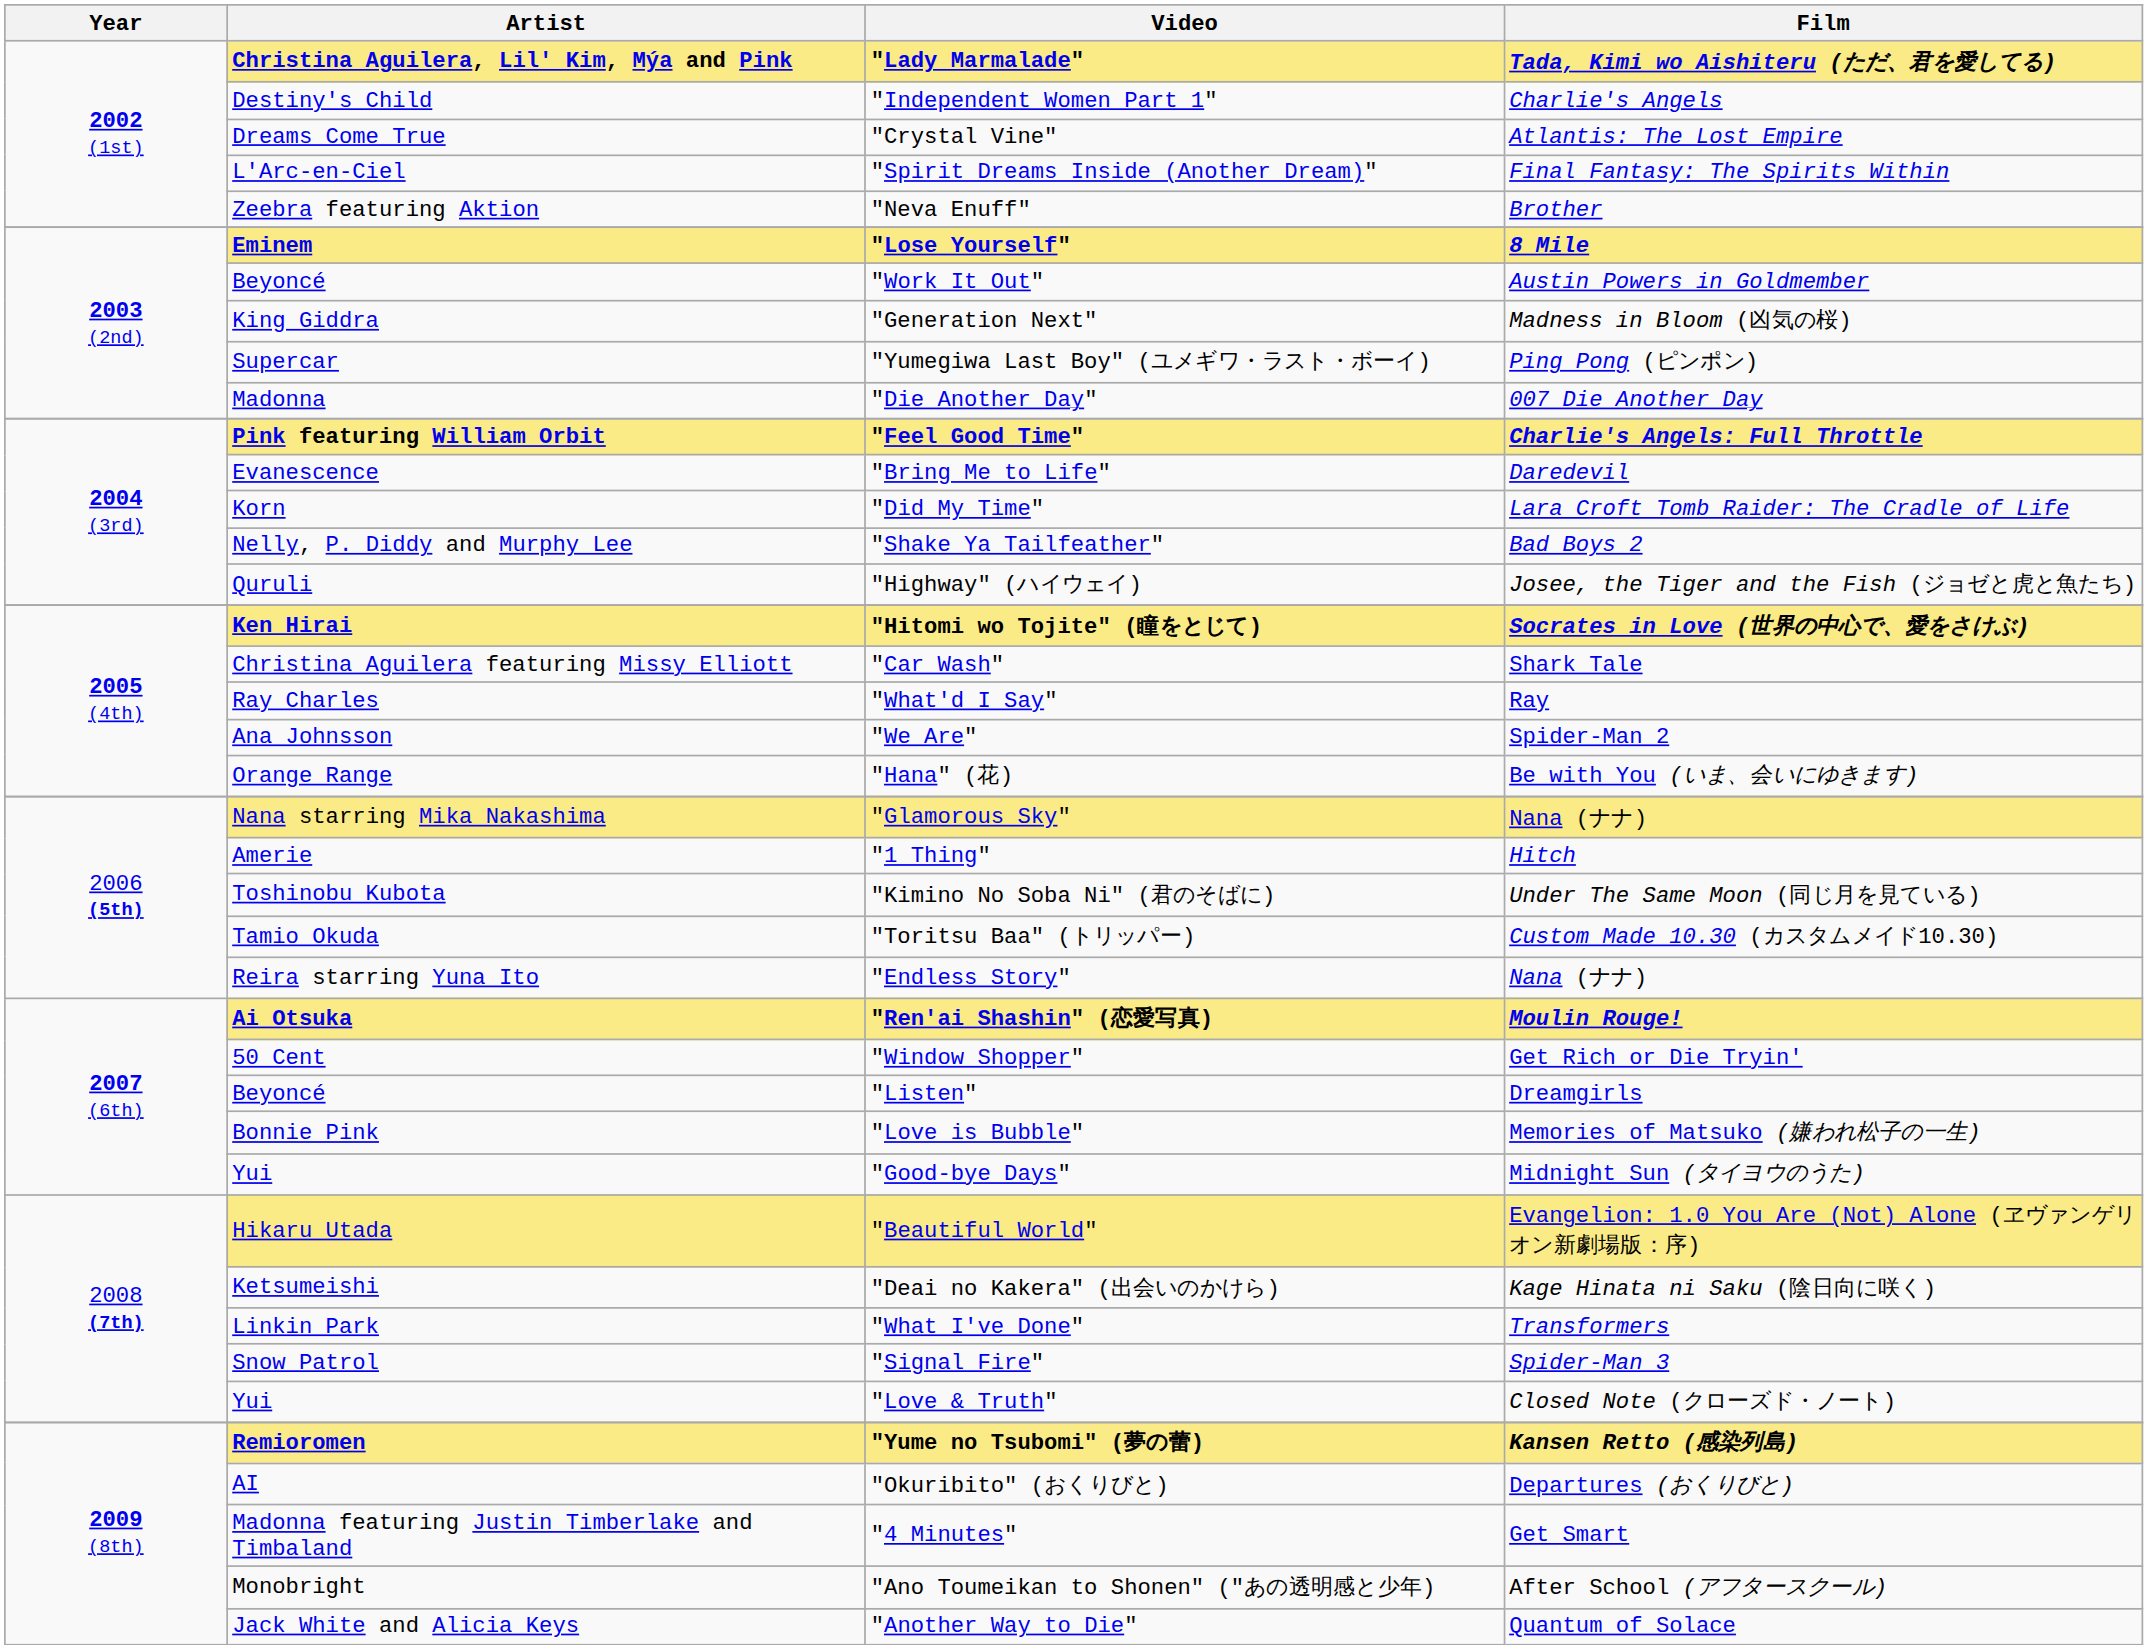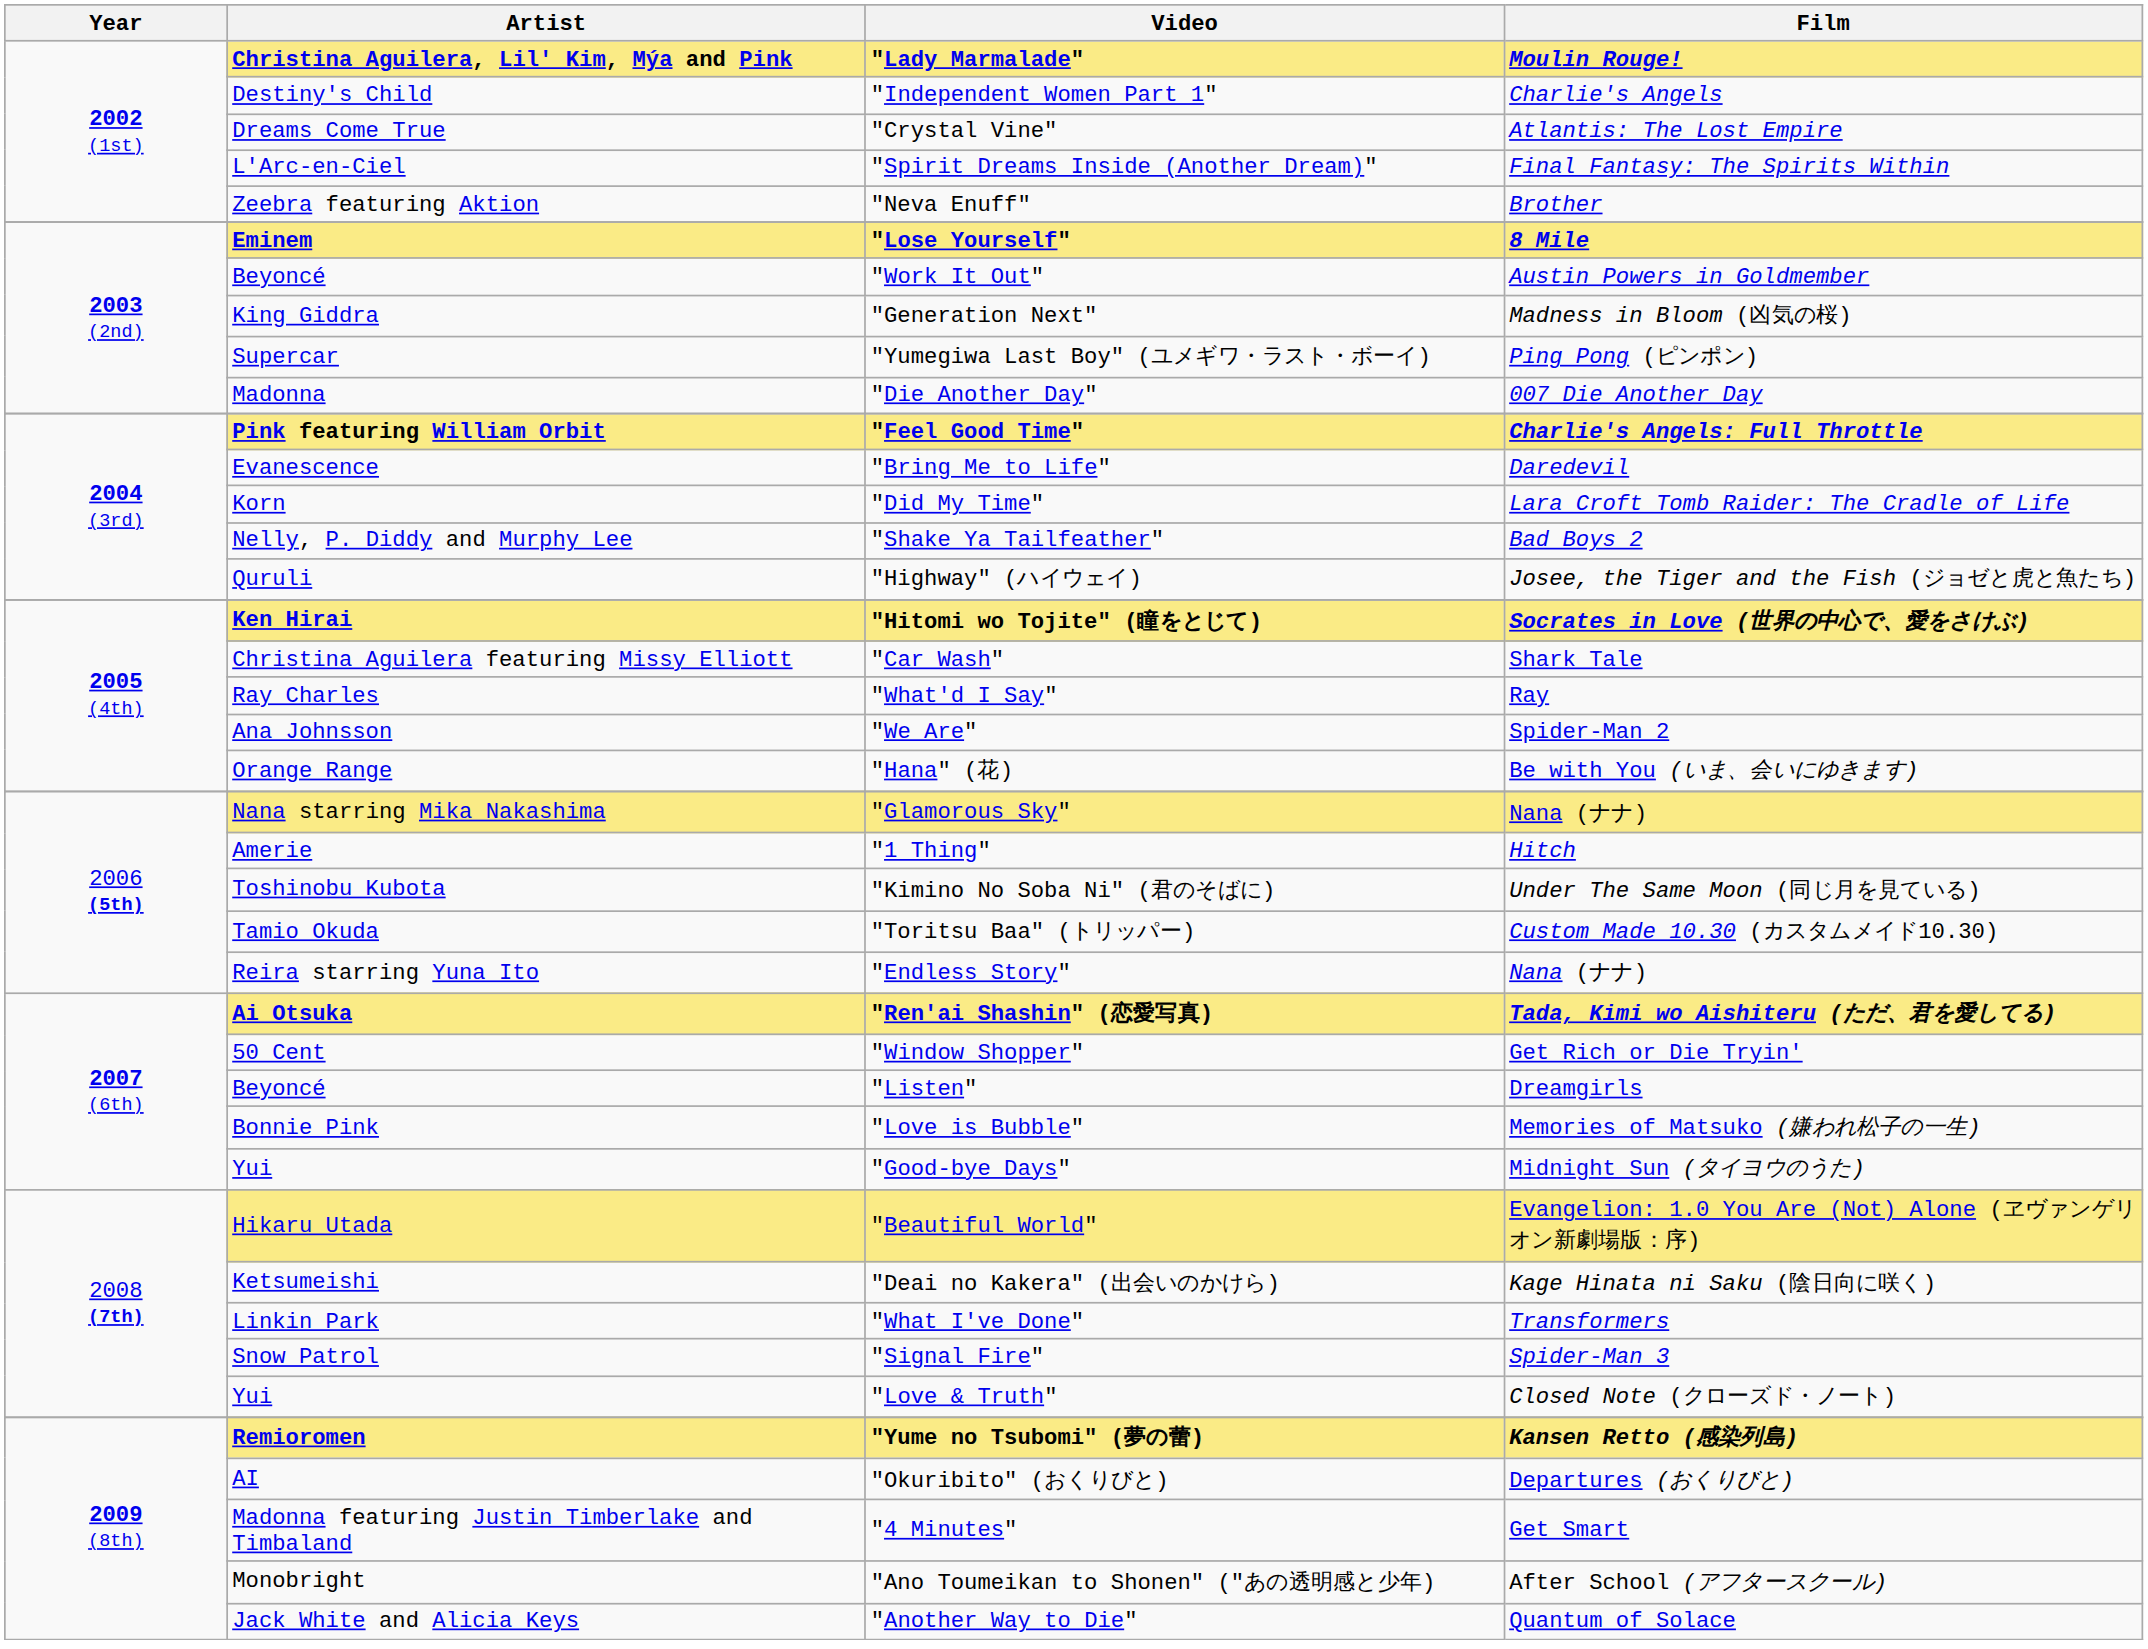"Lady Marmalade" | Film: Tada, Kimi wo Aishiteru (ただ、君を愛してる) -> Moulin Rouge!
"Ren'ai Shashin" (恋愛写真) | Film: Moulin Rouge! -> Tada, Kimi wo Aishiteru (ただ、君を愛してる)
